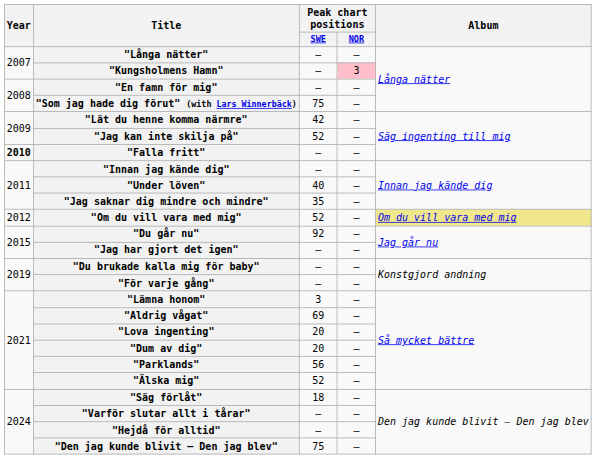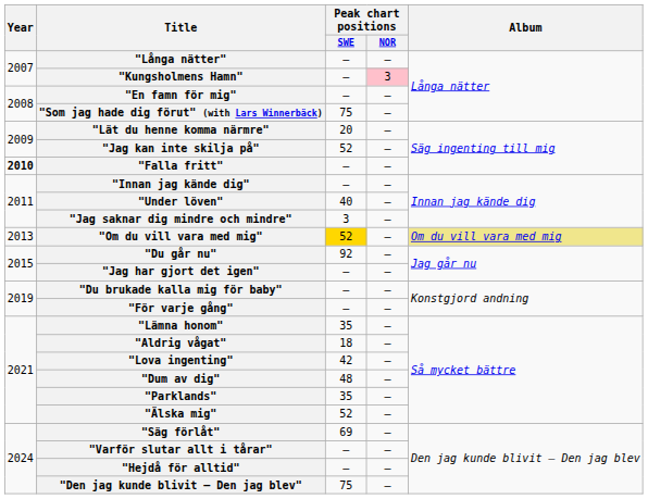"Lät du henne komma närmre" | Peak chart positions / SWE: 42 -> 20
"Jag saknar dig mindre och mindre" | Peak chart positions / SWE: 35 -> 3
"Om du vill vara med mig" | Year: 2012 -> 2013
"Om du vill vara med mig" | Peak chart positions / SWE: no background -> gold background
"Lämna honom" | Peak chart positions / SWE: 3 -> 35
"Aldrig vågat" | Peak chart positions / SWE: 69 -> 18
"Lova ingenting" | Peak chart positions / SWE: 20 -> 42
"Dum av dig" | Peak chart positions / SWE: 20 -> 48
"Parklands" | Peak chart positions / SWE: 56 -> 35
"Säg förlåt" | Peak chart positions / SWE: 18 -> 69
